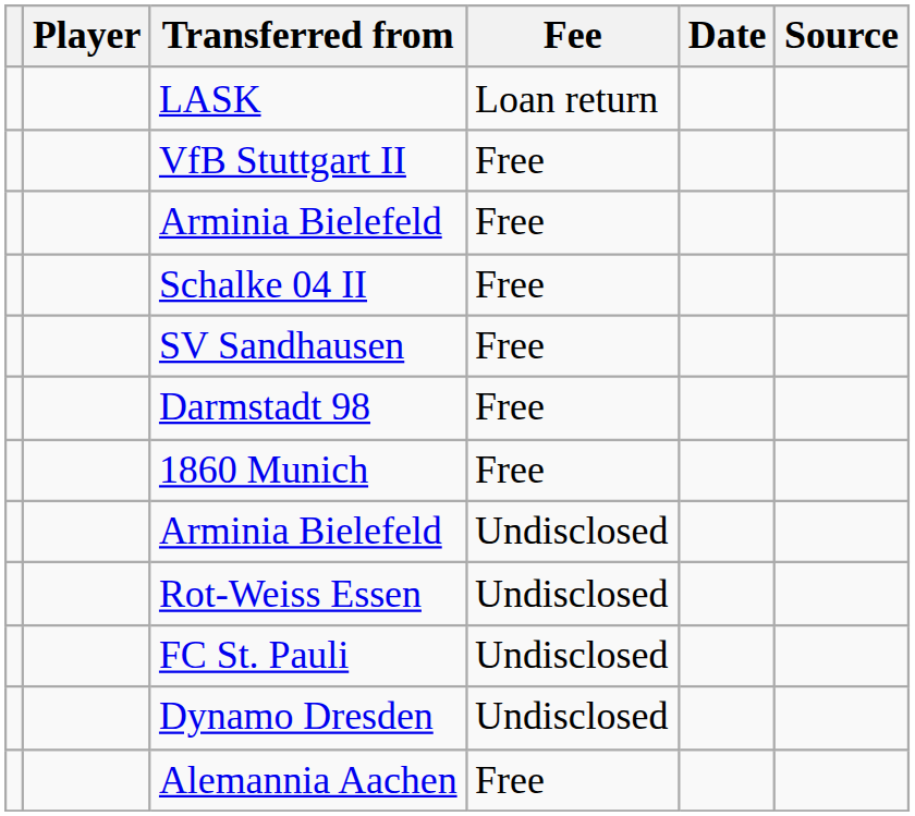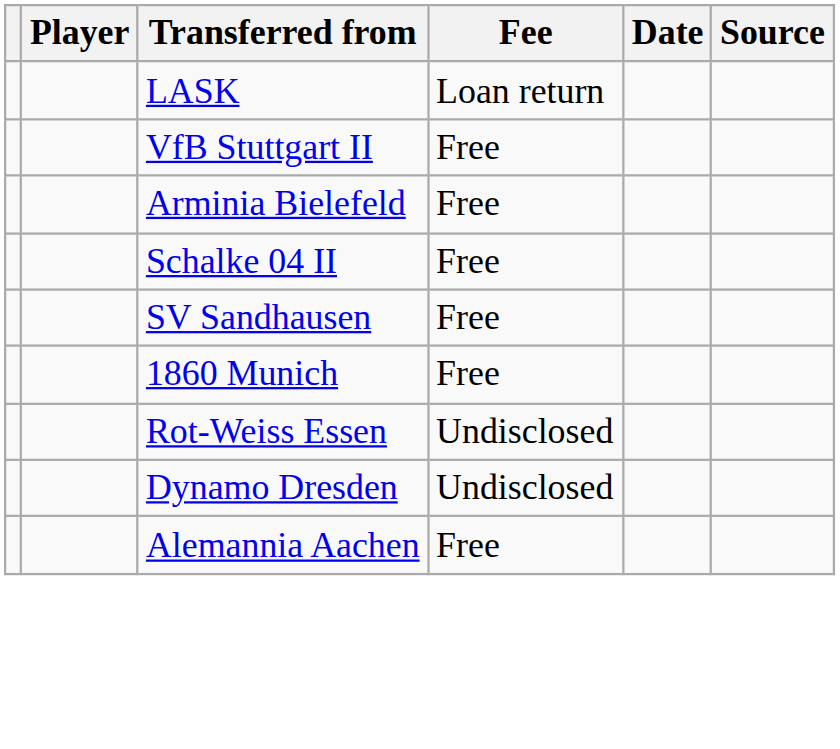- row: Darmstadt 98 | Free
- row: Arminia Bielefeld | Undisclosed
- row: FC St. Pauli | Undisclosed
